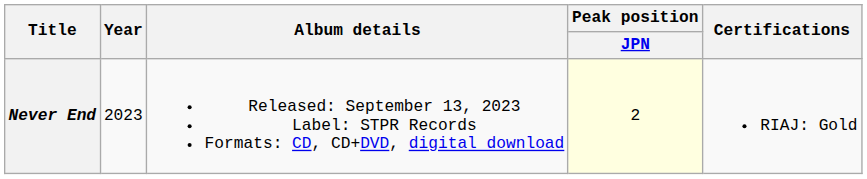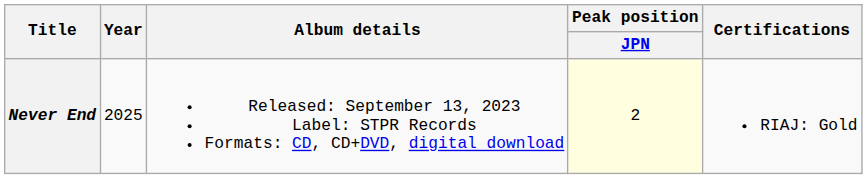Never End | Year: 2023 -> 2025
